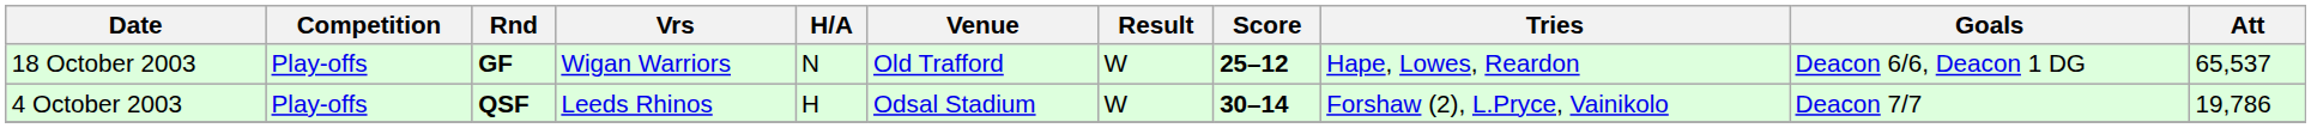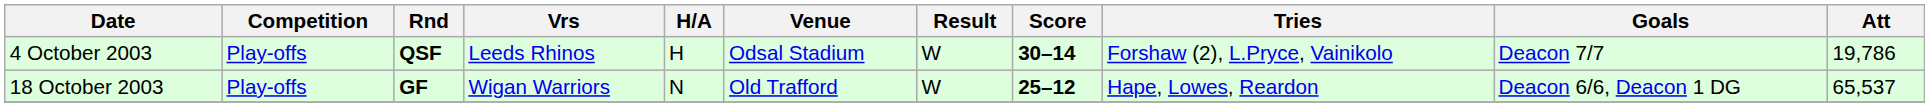rows swapped: 4 October 2003 <-> 18 October 2003
